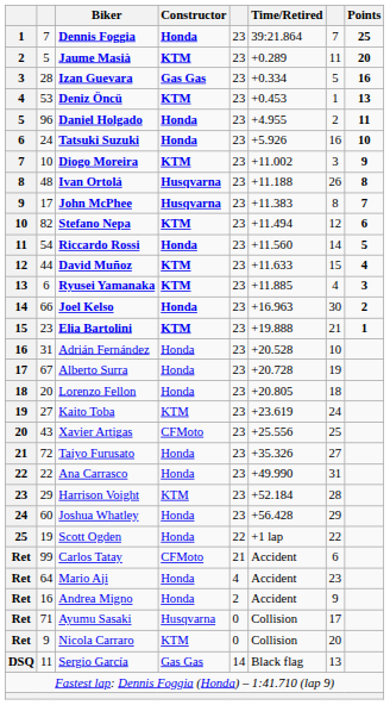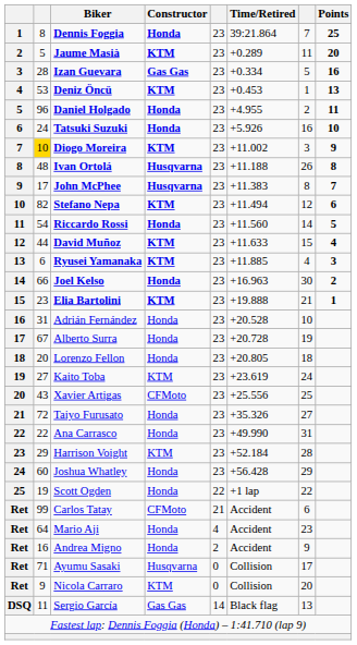Dennis Foggia | column 2: 7 -> 8
Diogo Moreira | column 2: no background -> gold background
